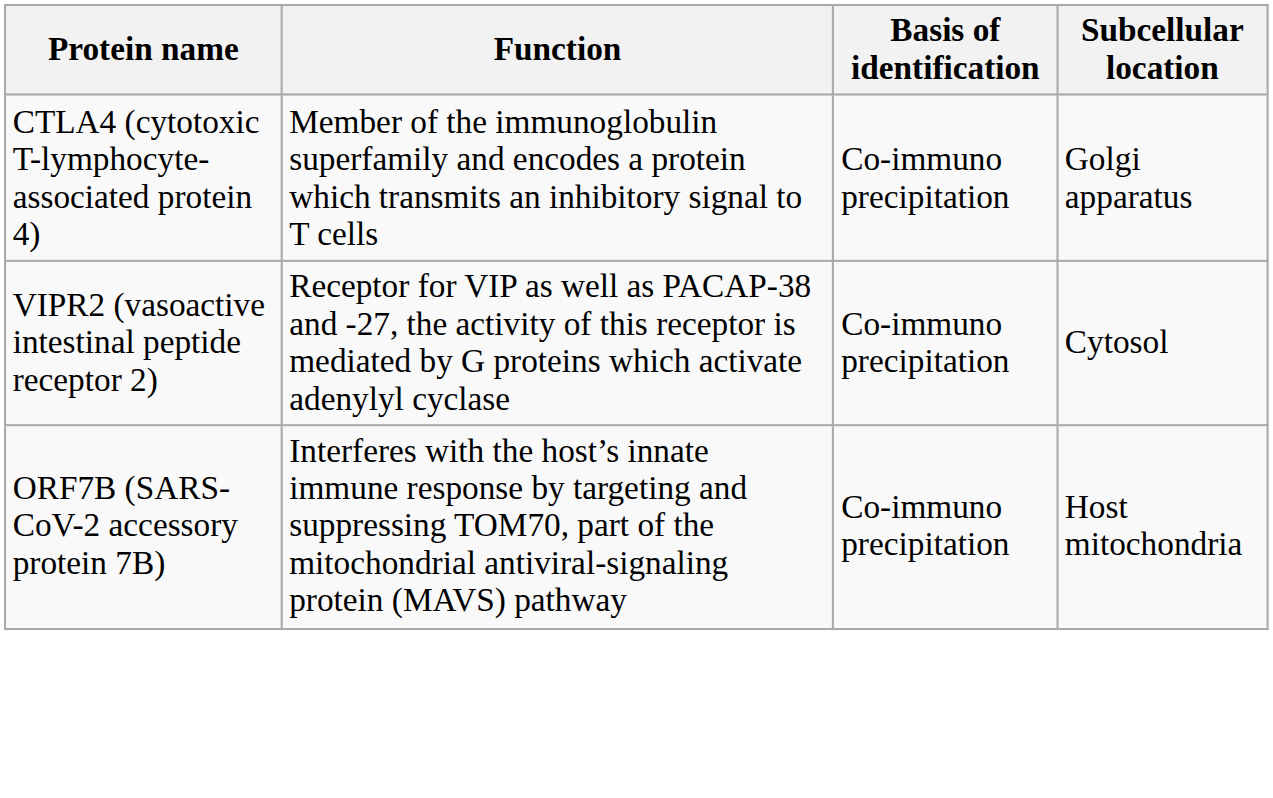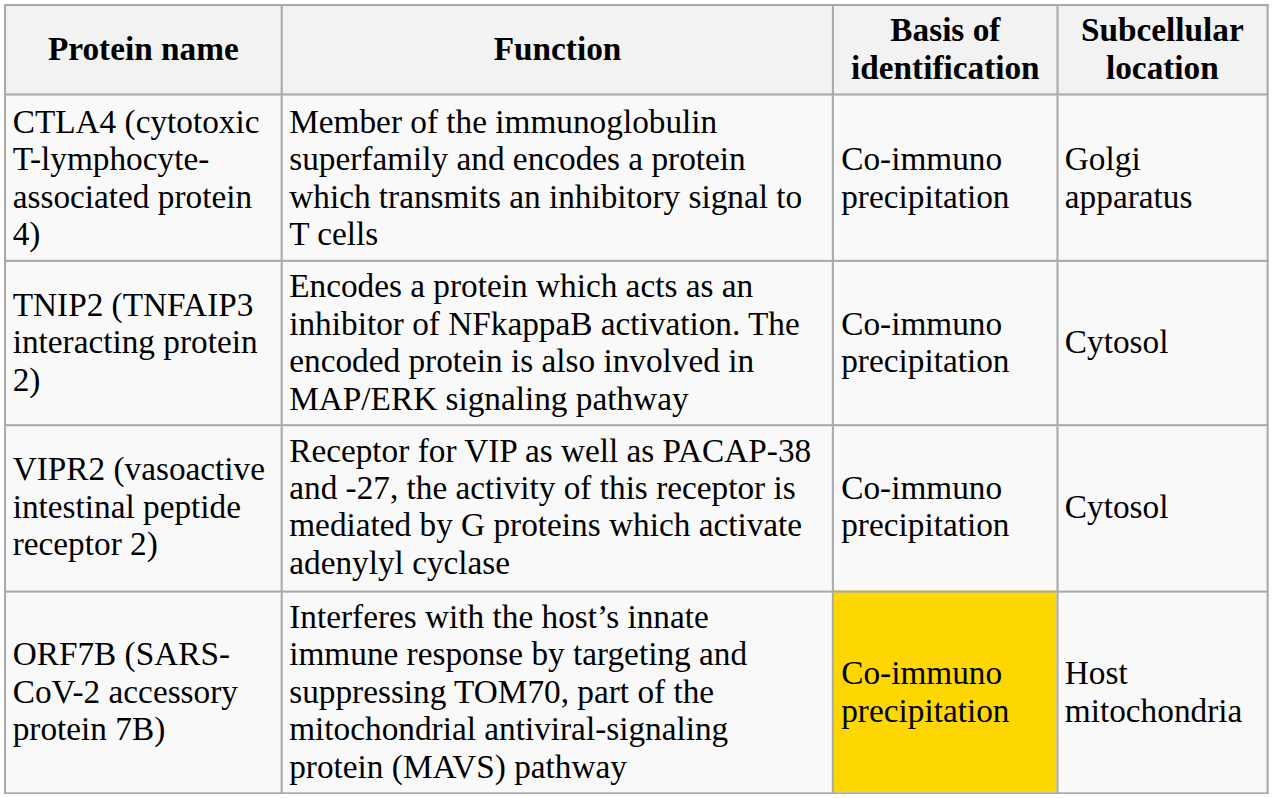+ row: TNIP2 (TNFAIP3 interacting protein 2) | Encodes a protein which acts as an inhibitor of NFkappaB activation. The encoded protein is also involved in MAP/ERK signaling pathway | Co-immuno precipitation | Cytosol
ORF7B (SARS-CoV-2 accessory protein 7B) | Basis of identification: no background -> gold background
